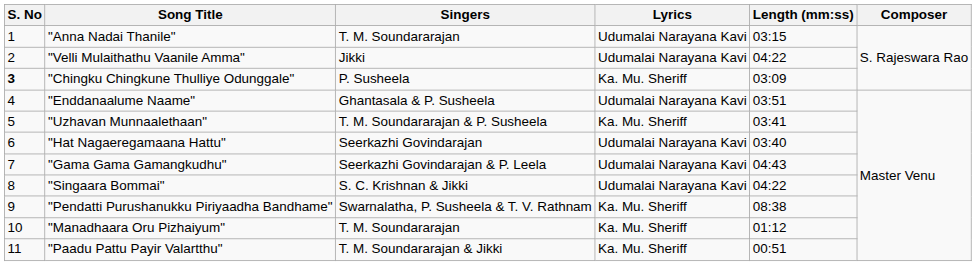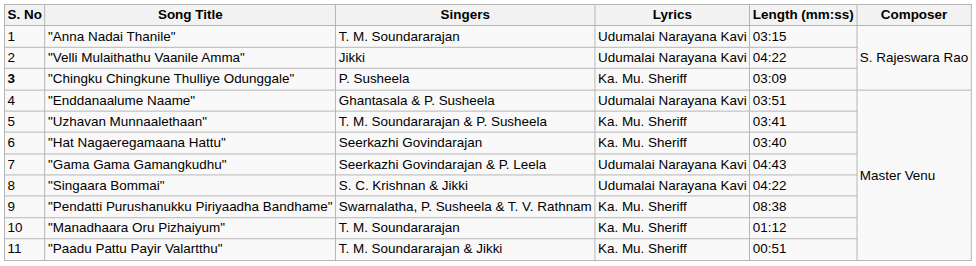"Hat Nagaeregamaana Hattu" | Lyrics: Udumalai Narayana Kavi -> Ka. Mu. Sheriff
